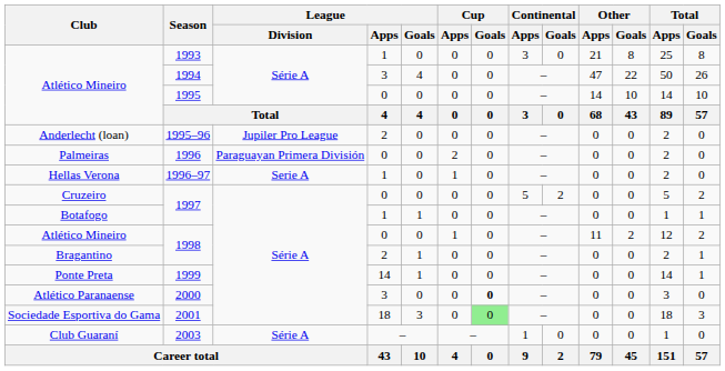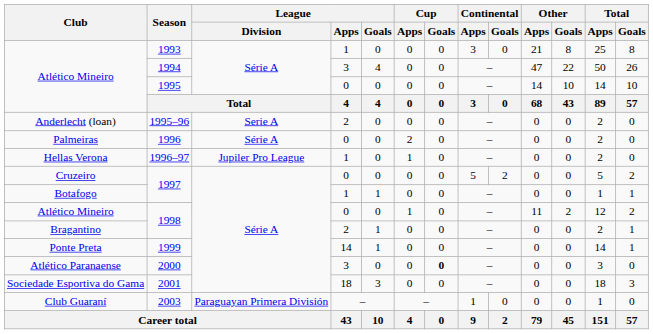1995–96 | League / Division: Jupiler Pro League -> Serie A
1996 | League / Division: Paraguayan Primera División -> Série A
1996–97 | League / Division: Serie A -> Jupiler Pro League
2001 | Cup / Goals: lightgreen background -> no background
2003 | League / Division: Série A -> Paraguayan Primera División
